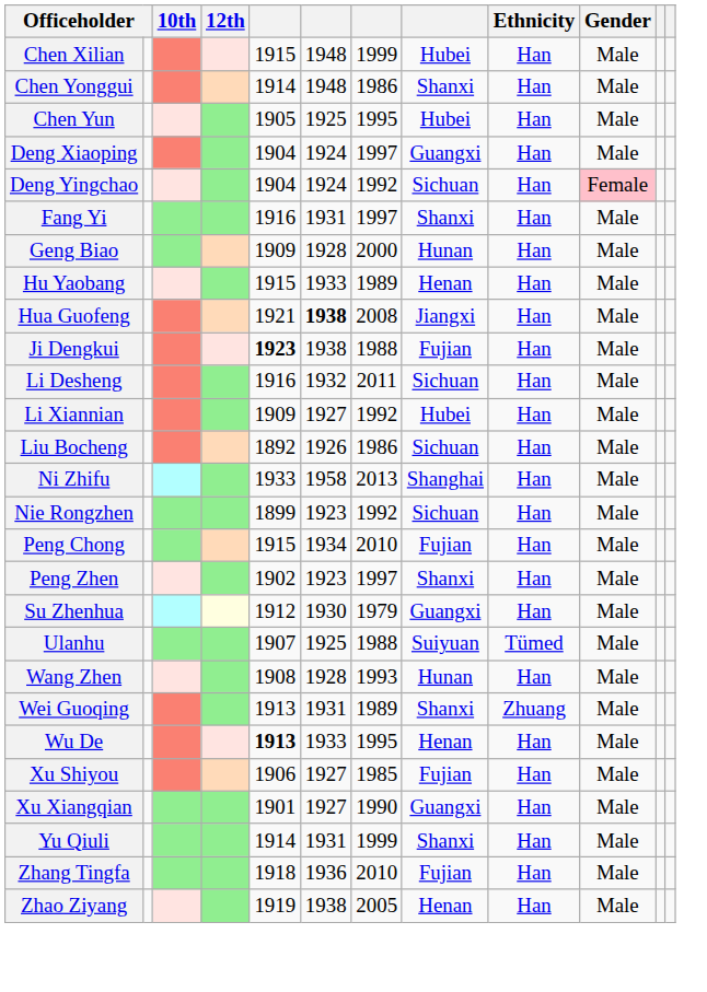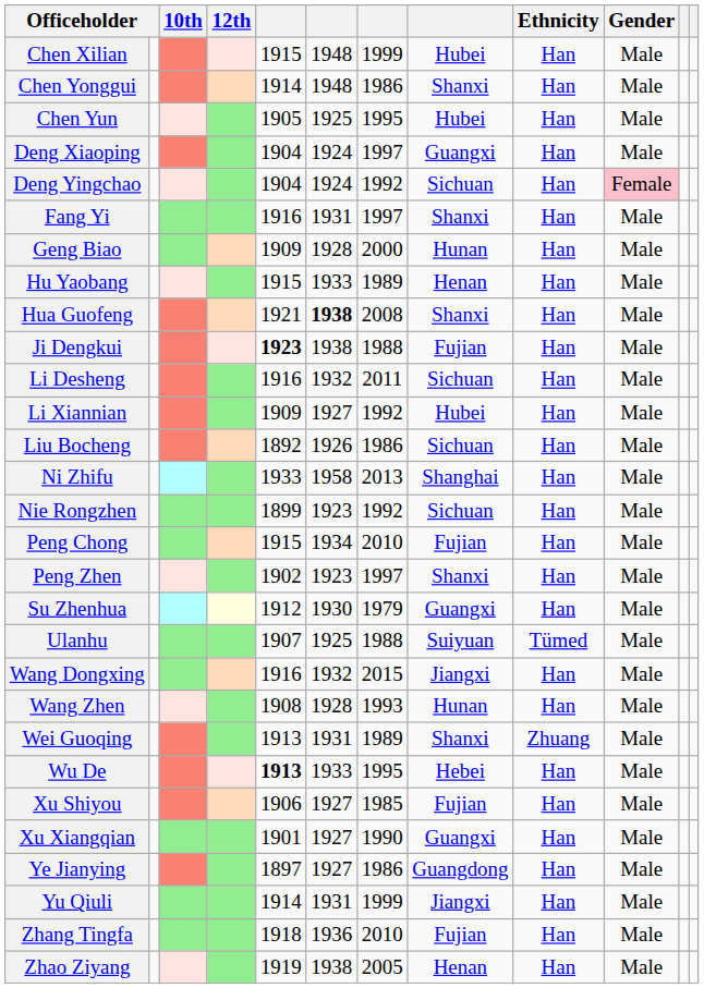Hua Guofeng | column 8: Jiangxi -> Shanxi
+ row: Wang Dongxing | 1916 | 1932 | 2015 | Jiangxi | Han | Male
Wu De | column 8: Henan -> Hebei
+ row: Ye Jianying | 1897 | 1927 | 1986 | Guangdong | Han | Male
Yu Qiuli | column 8: Shanxi -> Jiangxi
